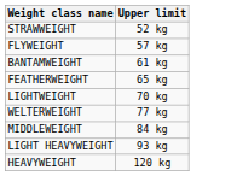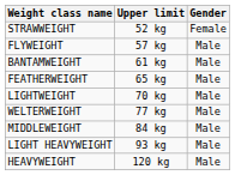+ column: Gender | Female | Male | Male | Male | Male | Male | Male | Male | Male
